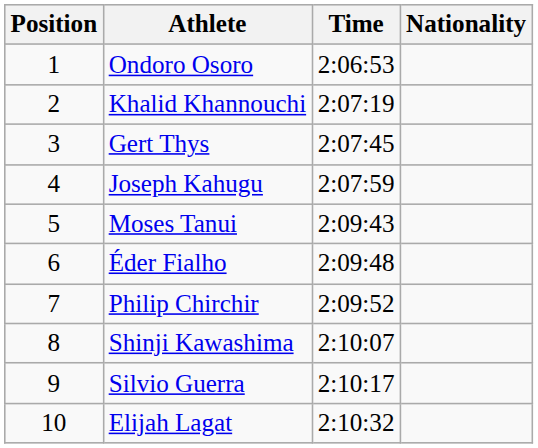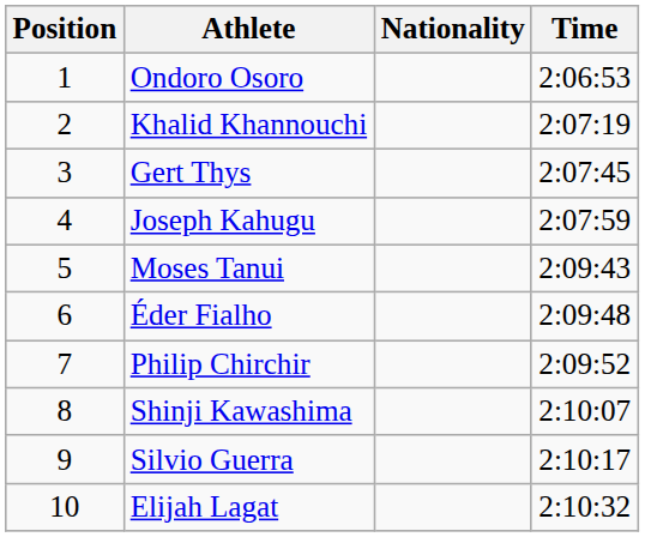columns swapped: Nationality <-> Time
